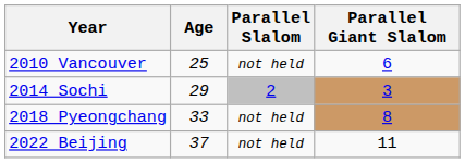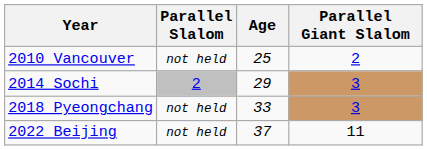columns swapped: Age <-> Parallel Slalom
2010 Vancouver | Parallel Giant Slalom: 6 -> 2
2018 Pyeongchang | Parallel Giant Slalom: 8 -> 3
